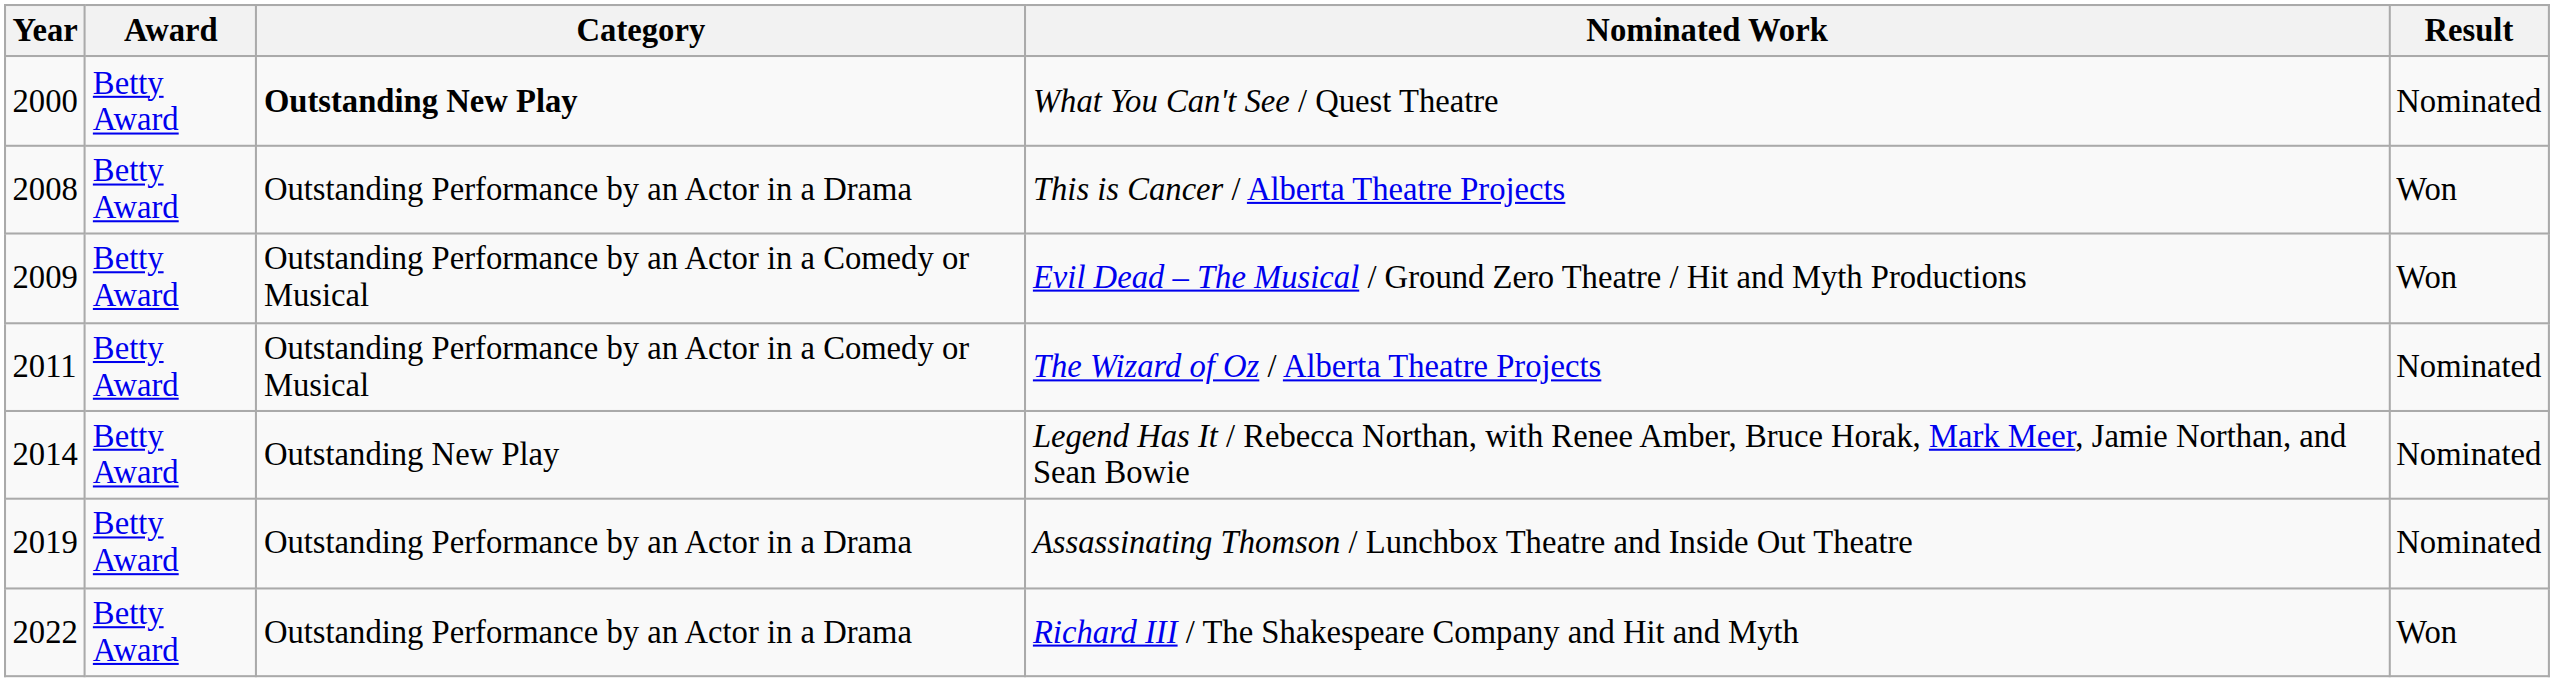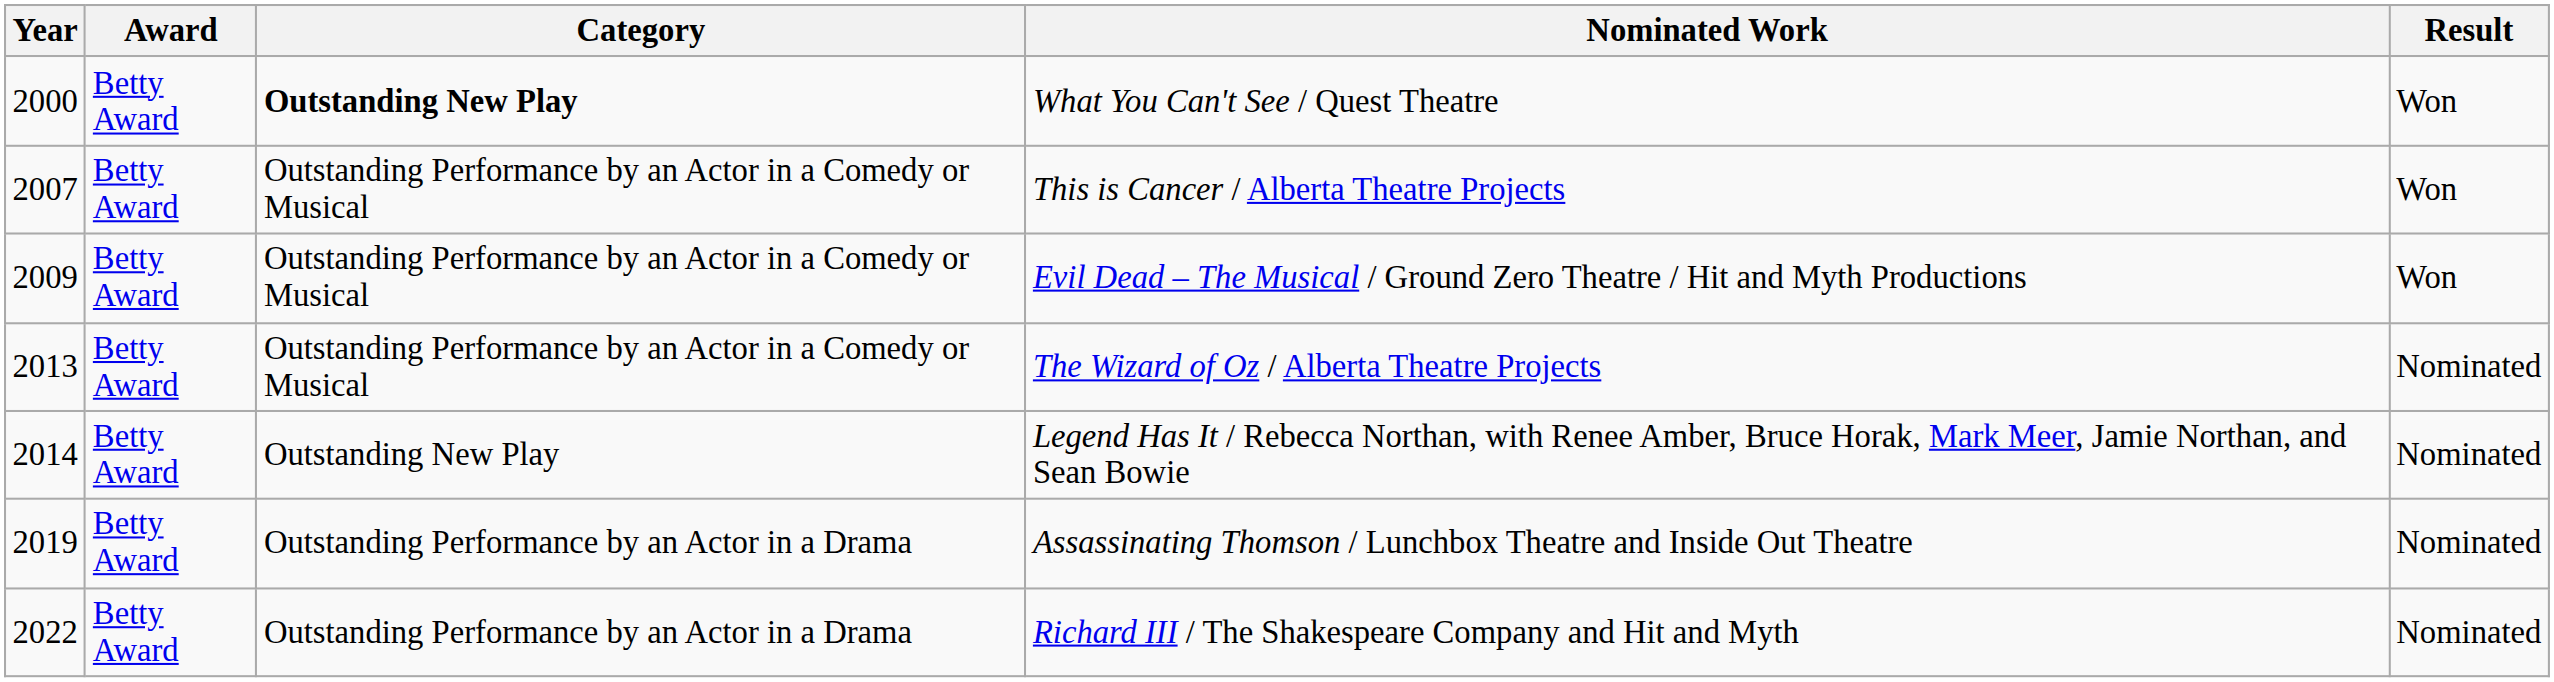What You Can't See / Quest Theatre | Result: Nominated -> Won
This is Cancer / Alberta Theatre Projects | Year: 2008 -> 2007
This is Cancer / Alberta Theatre Projects | Category: Outstanding Performance by an Actor in a Drama -> Outstanding Performance by an Actor in a Comedy or Musical
The Wizard of Oz / Alberta Theatre Projects | Year: 2011 -> 2013
Richard III / The Shakespeare Company and Hit and Myth | Result: Won -> Nominated
